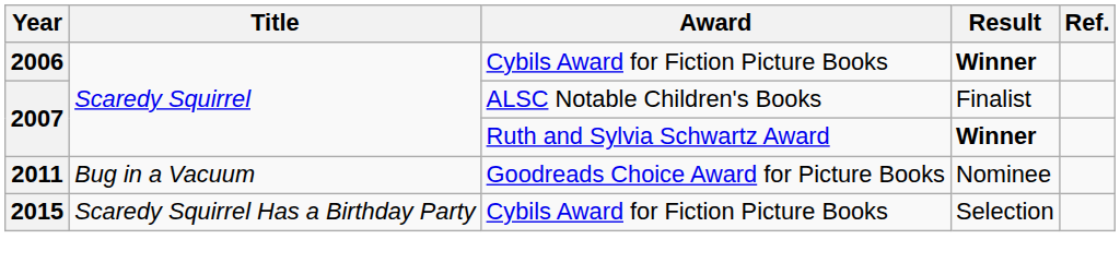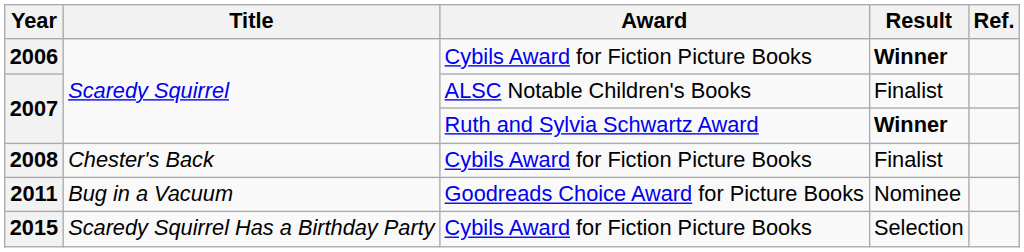+ row: 2008 | Chester's Back | Cybils Award for Fiction Picture Books | Finalist
